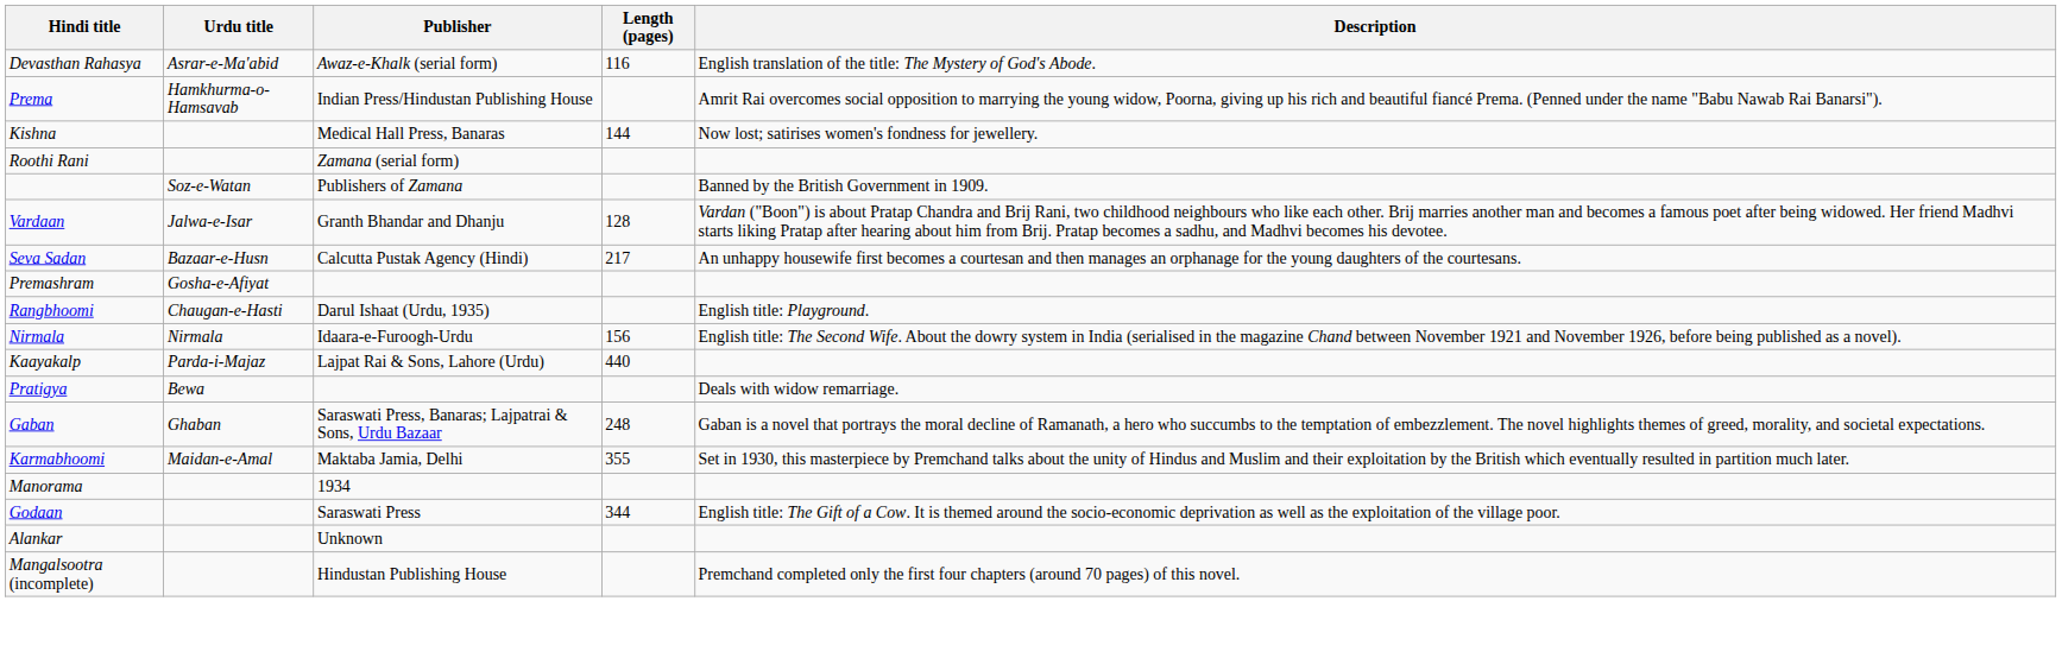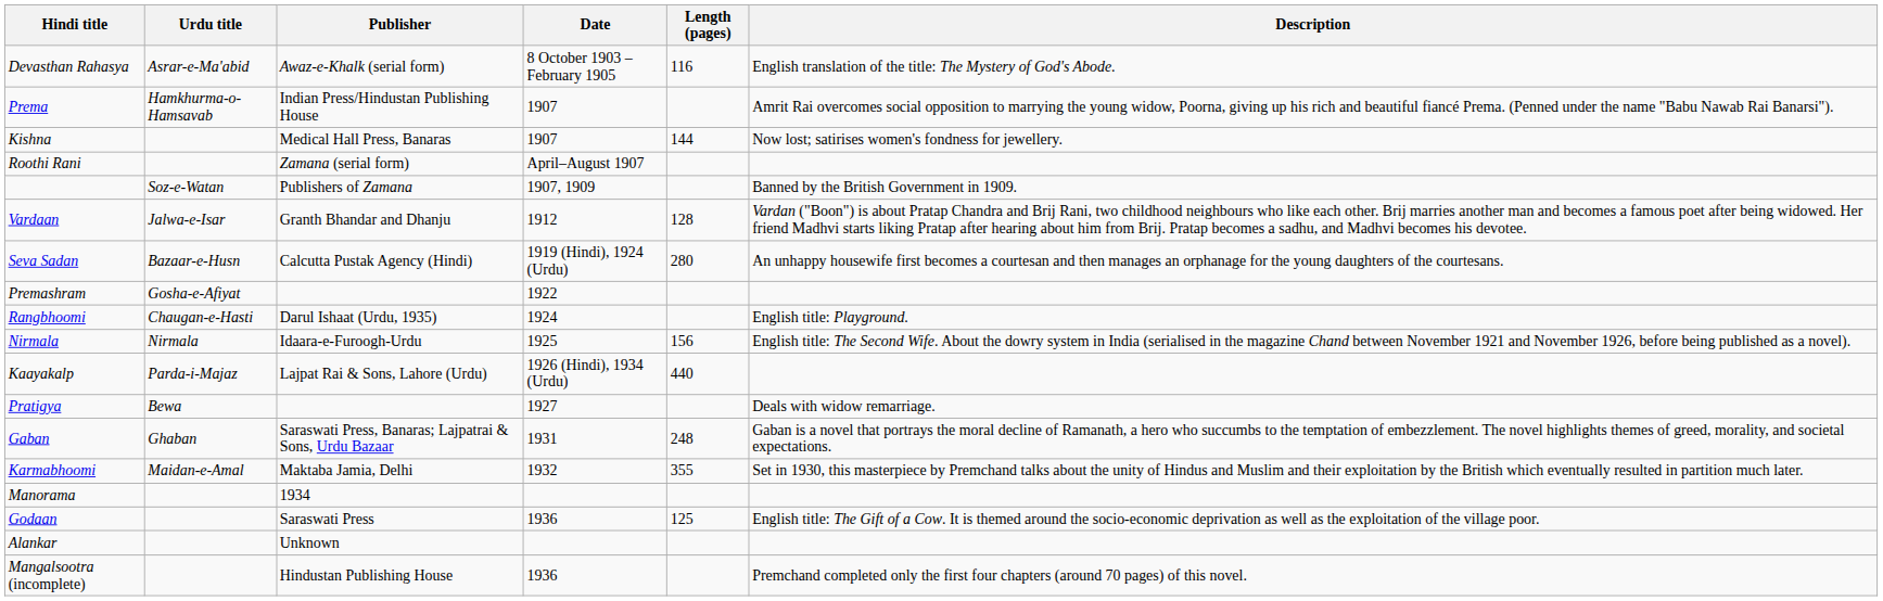+ column: Date | 8 October 1903 – February 1905 | 1907 | 1907 | April–August 1907 | 1907, 1909 | 1912 | 1919 (Hindi), 1924 (Urdu) | 1922 | 1924 | 1925 | 1926 (Hindi), 1934 (Urdu) | 1927 | 1931 | 1932 | 1936 | 1936
Seva Sadan | Length (pages): 217 -> 280
Godaan | Length (pages): 344 -> 125
